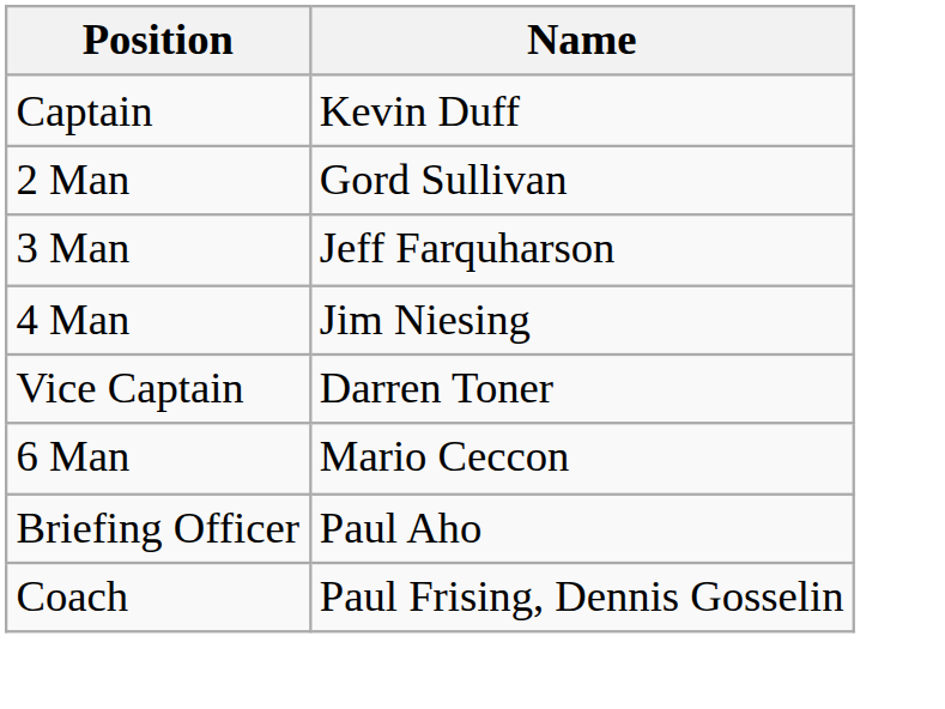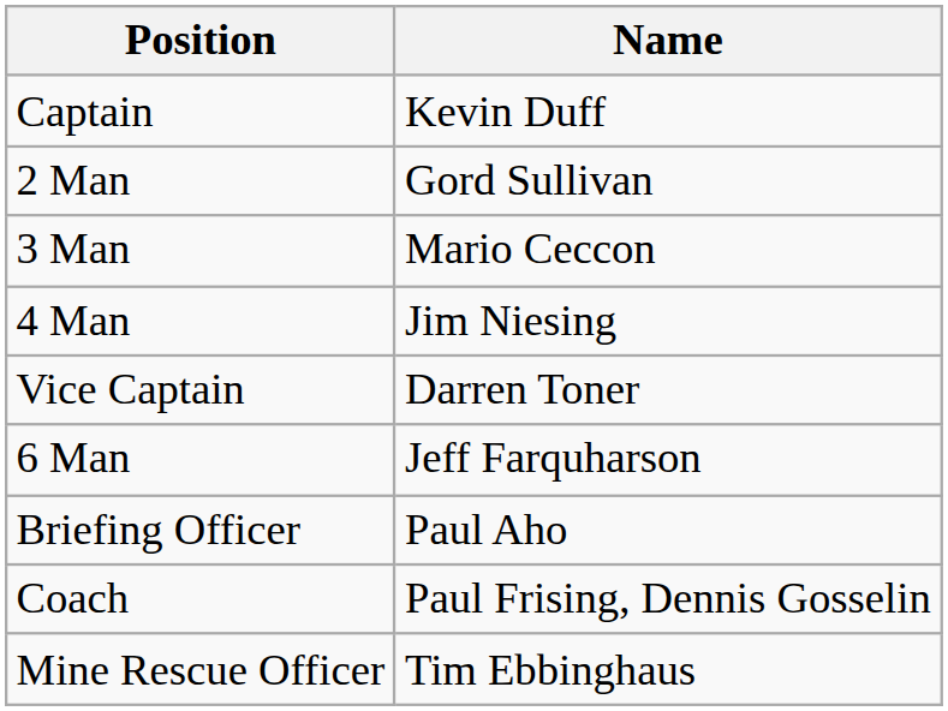3 Man | Name: Jeff Farquharson -> Mario Ceccon
6 Man | Name: Mario Ceccon -> Jeff Farquharson
+ row: Mine Rescue Officer | Tim Ebbinghaus
